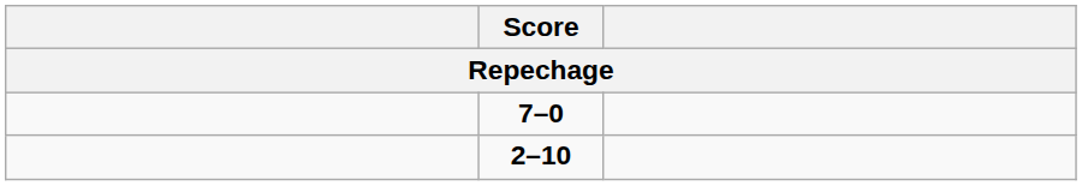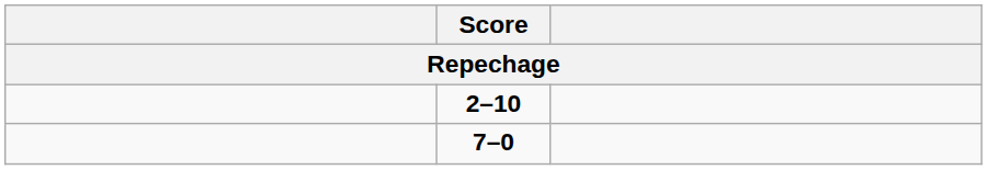rows swapped: 2–10 <-> 7–0
